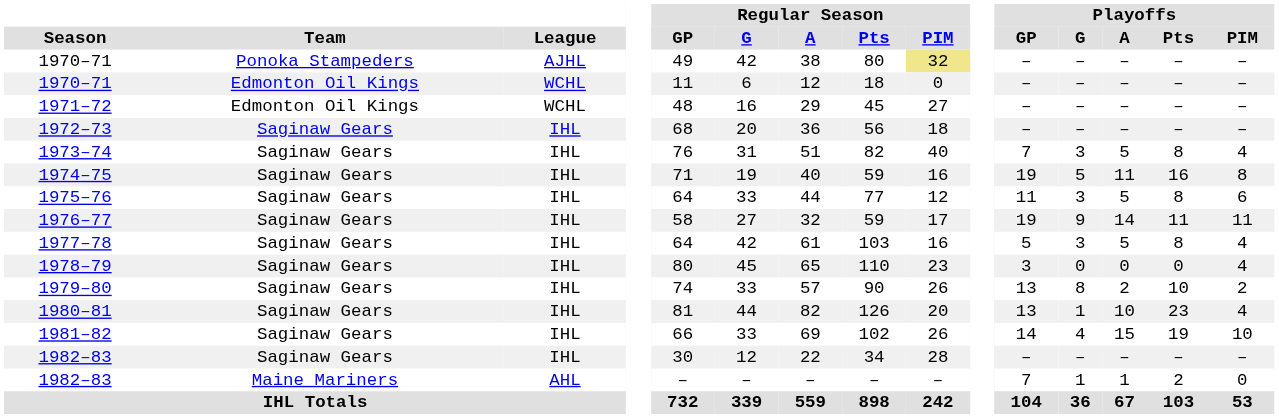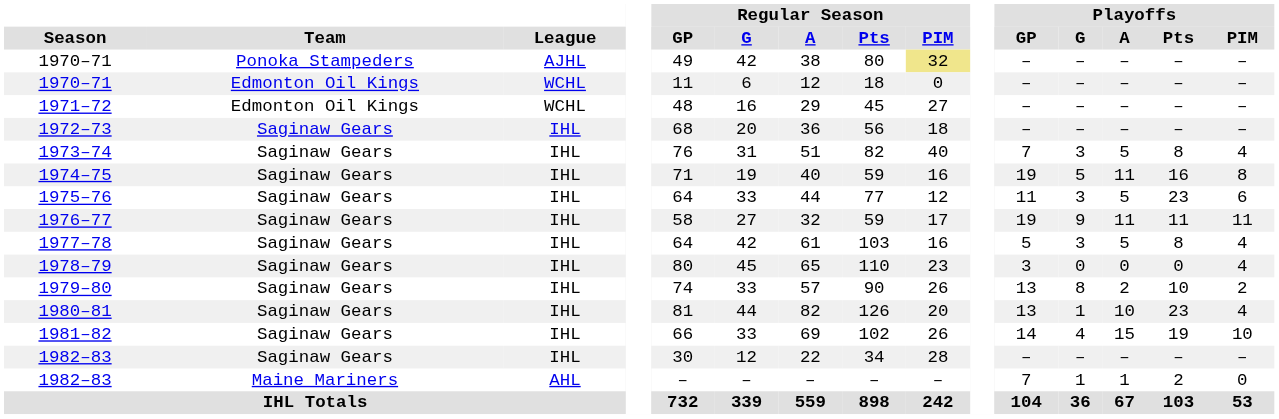1975–76 | Playoffs / Pts: 8 -> 23
1976–77 | Playoffs / A: 14 -> 11
